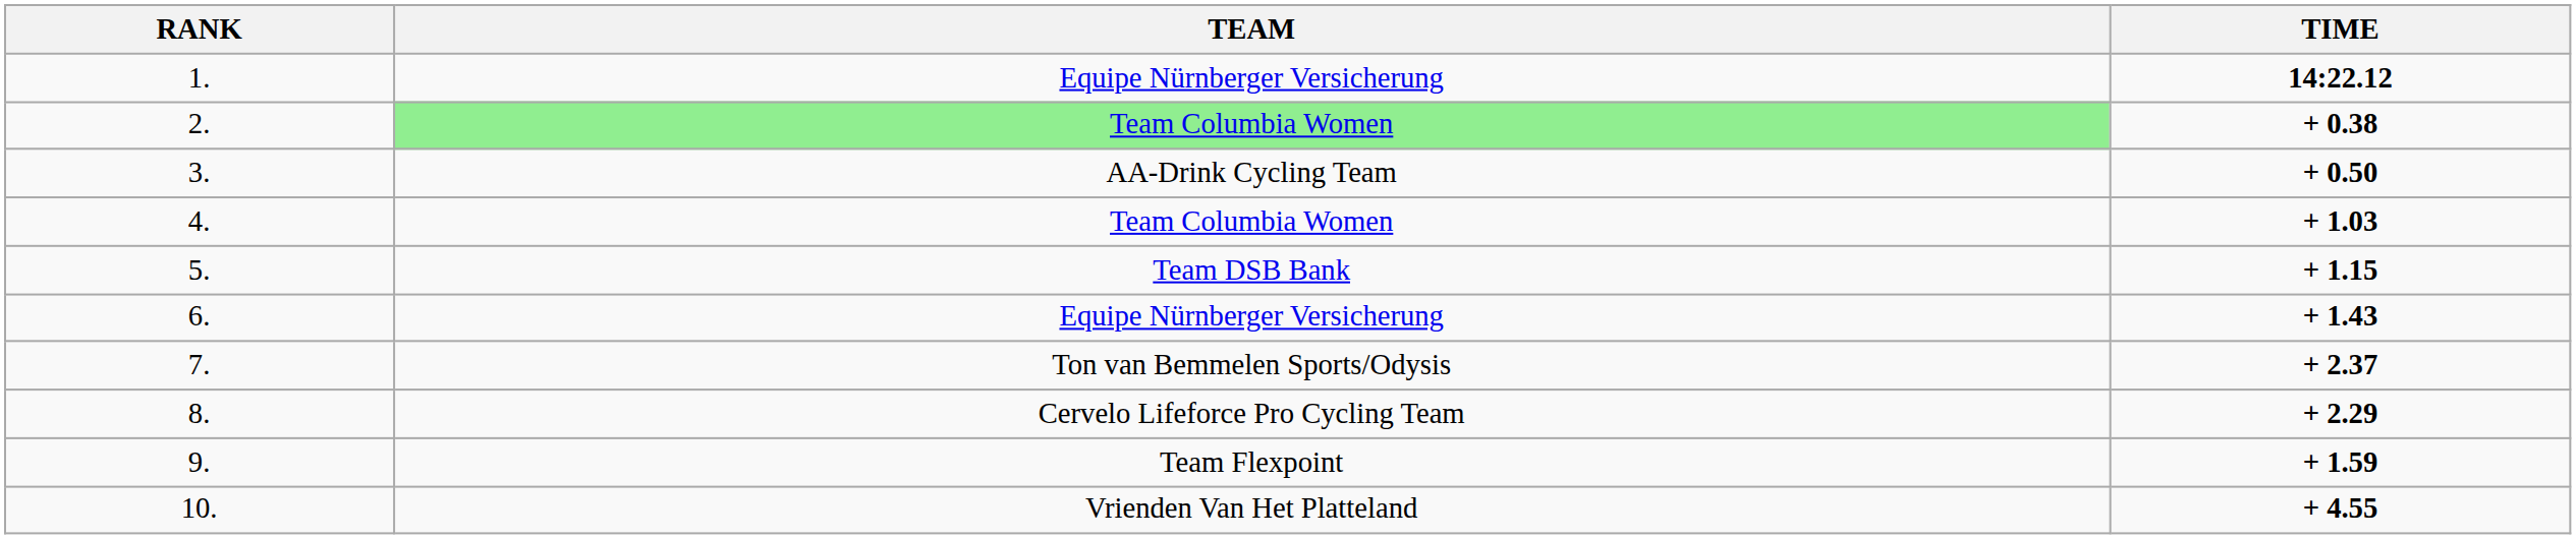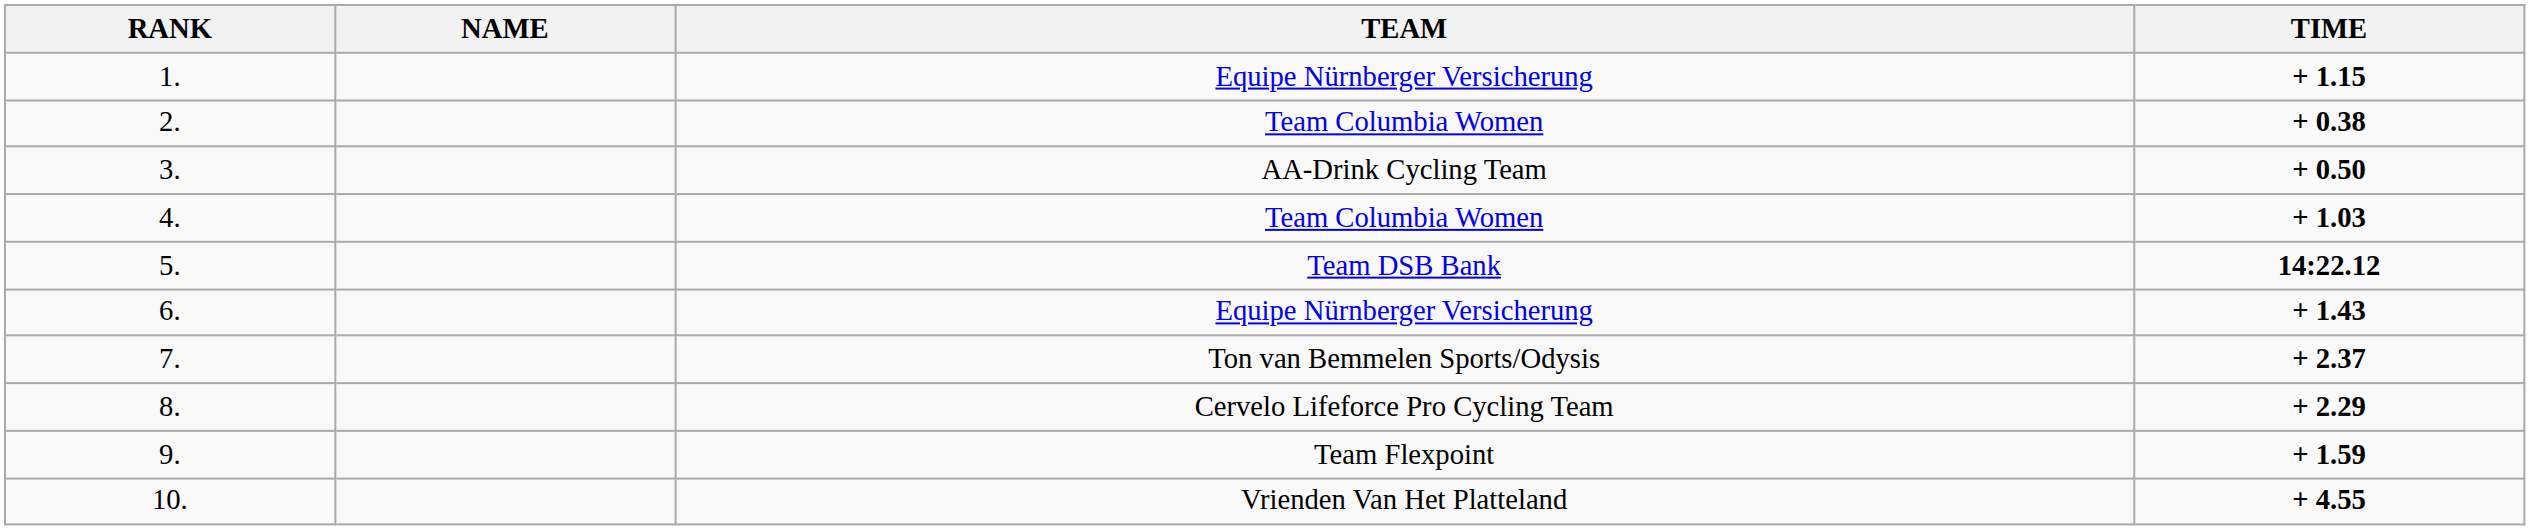+ column: NAME
1. | TIME: 14:22.12 -> + 1.15
2. | TEAM: lightgreen background -> no background
5. | TIME: + 1.15 -> 14:22.12
